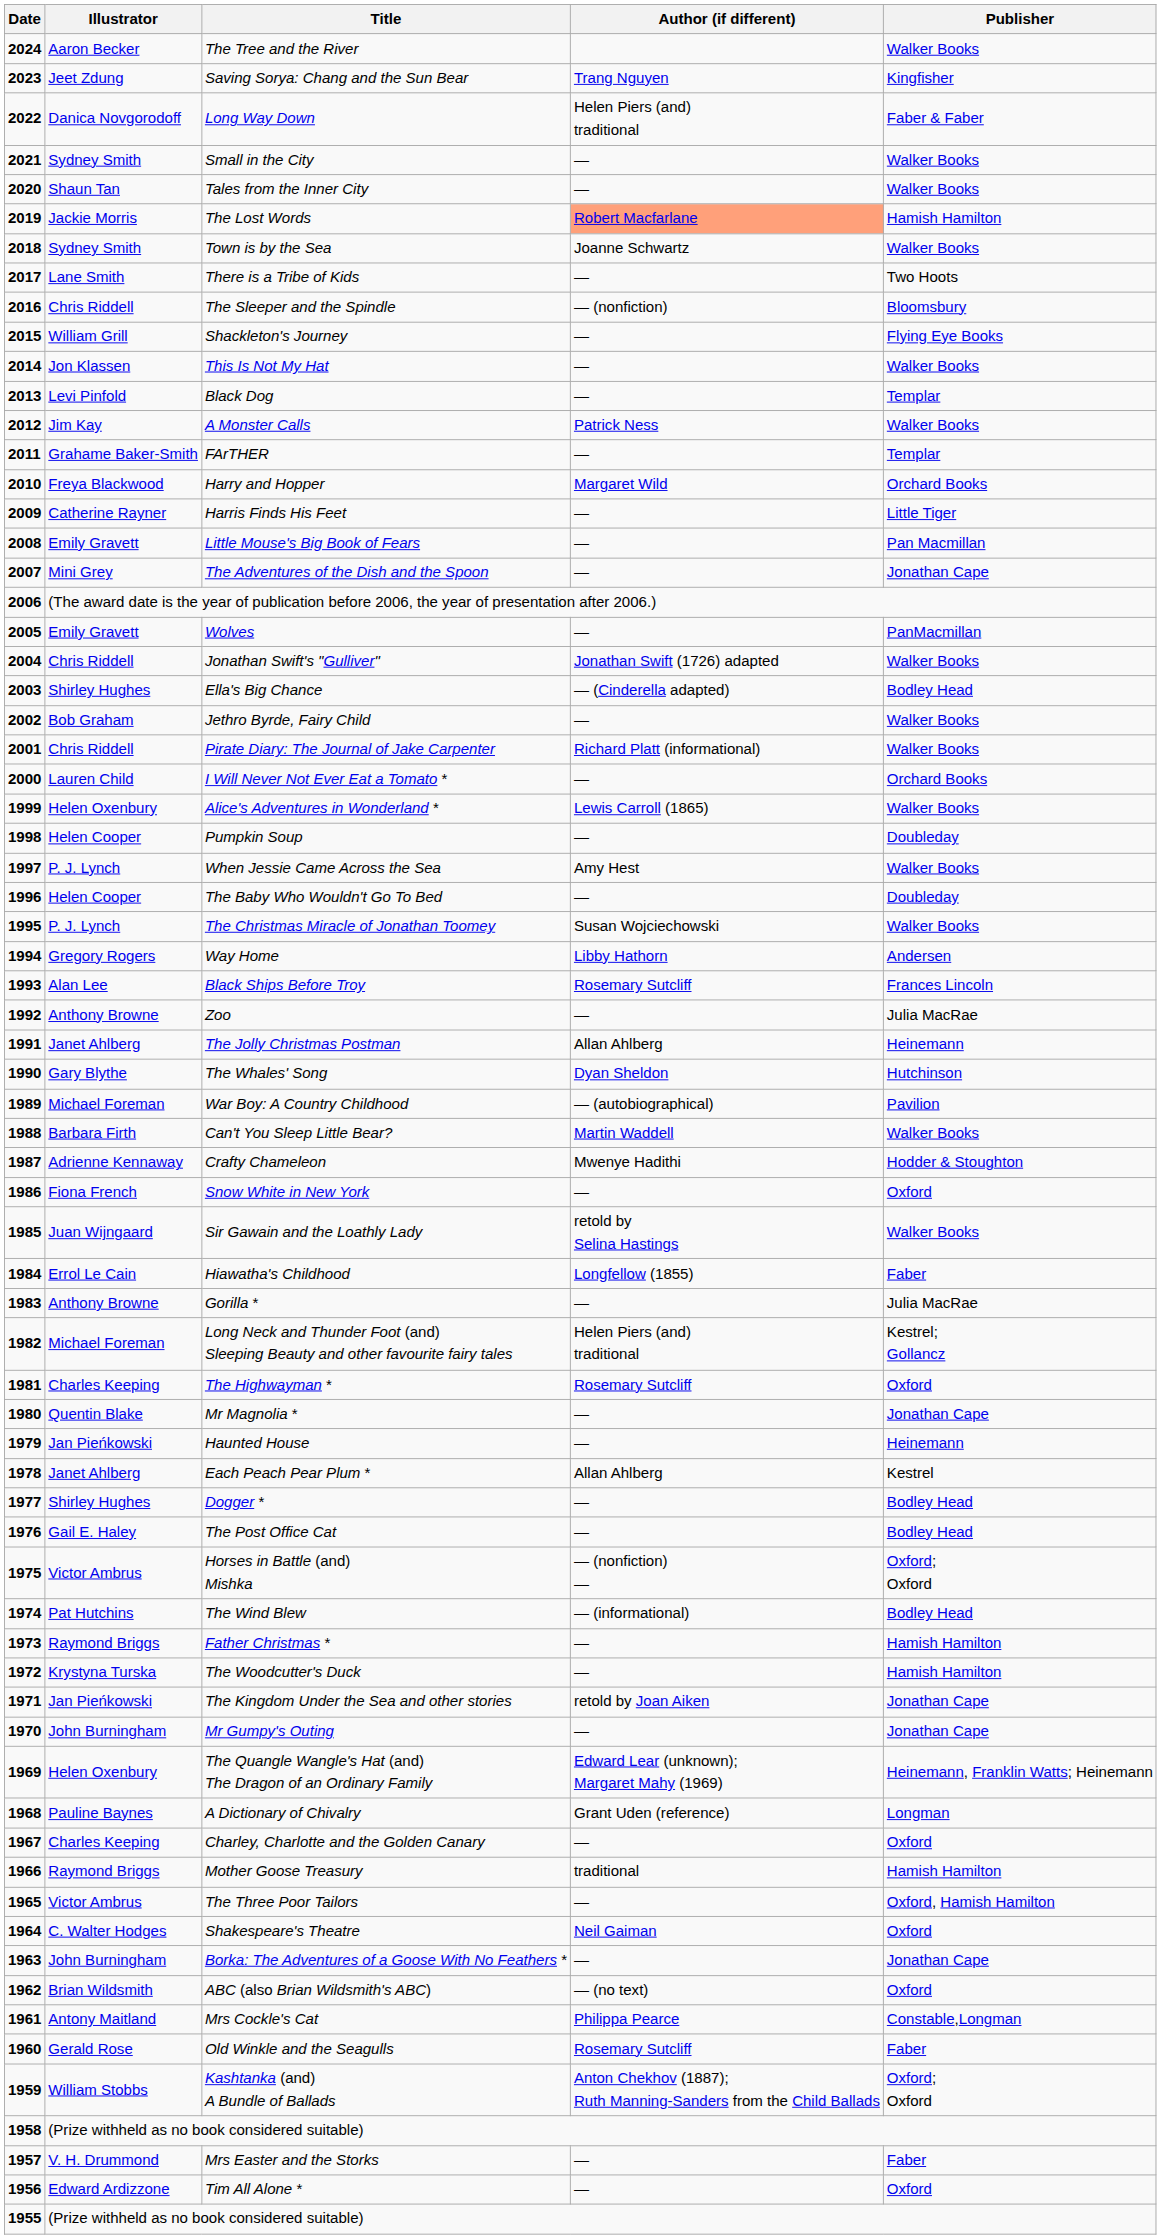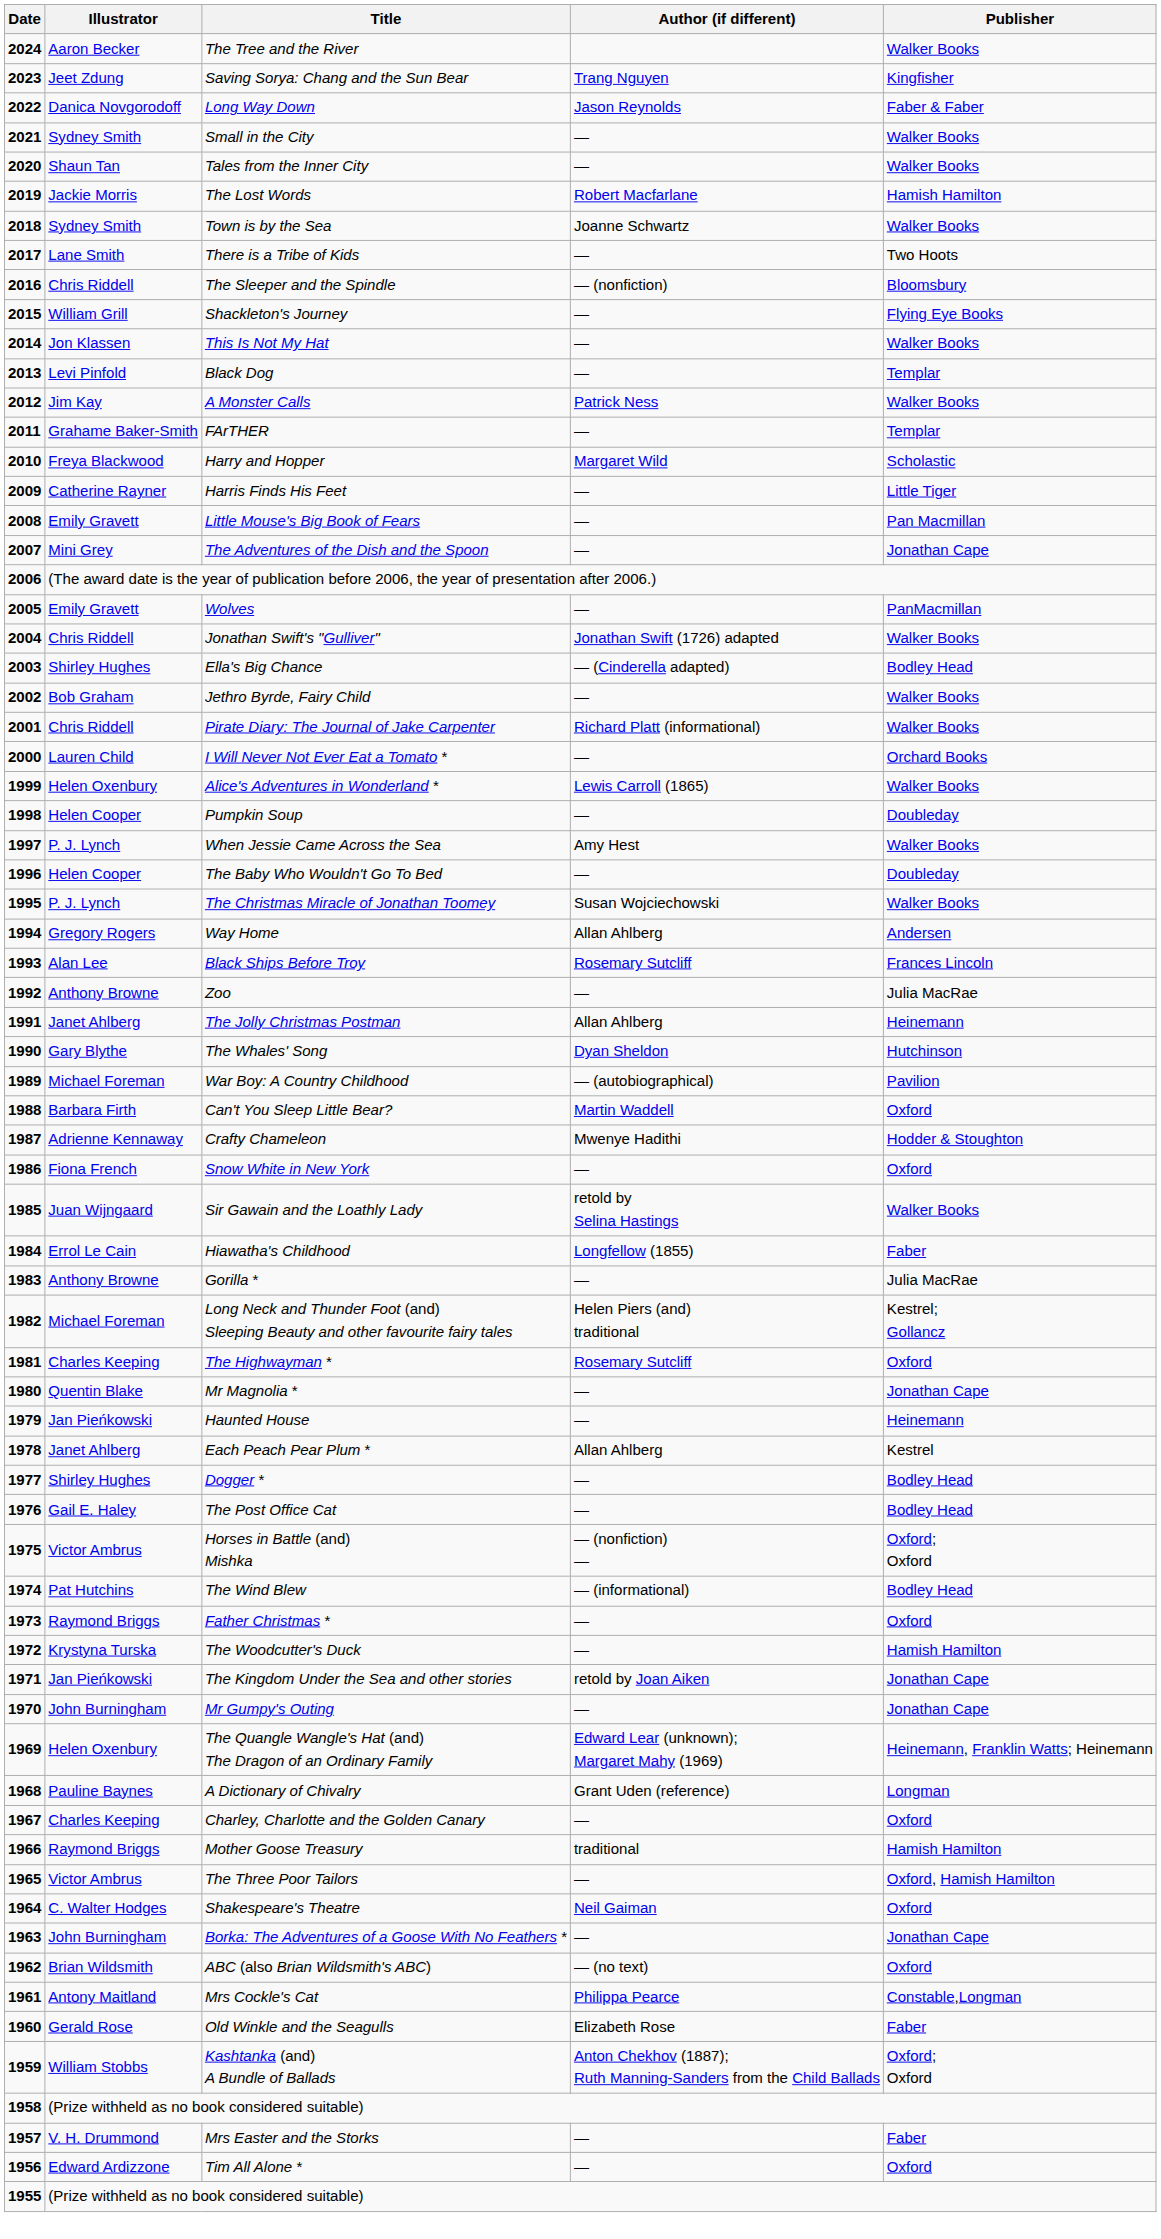Long Way Down | Author (if different): Helen Piers (and) traditional -> Jason Reynolds
The Lost Words | Author (if different): lightsalmon background -> no background
Harry and Hopper | Publisher: Orchard Books -> Scholastic
Way Home | Author (if different): Libby Hathorn -> Allan Ahlberg
Can't You Sleep Little Bear? | Publisher: Walker Books -> Oxford
Father Christmas * | Publisher: Hamish Hamilton -> Oxford
Old Winkle and the Seagulls | Author (if different): Rosemary Sutcliff -> Elizabeth Rose
